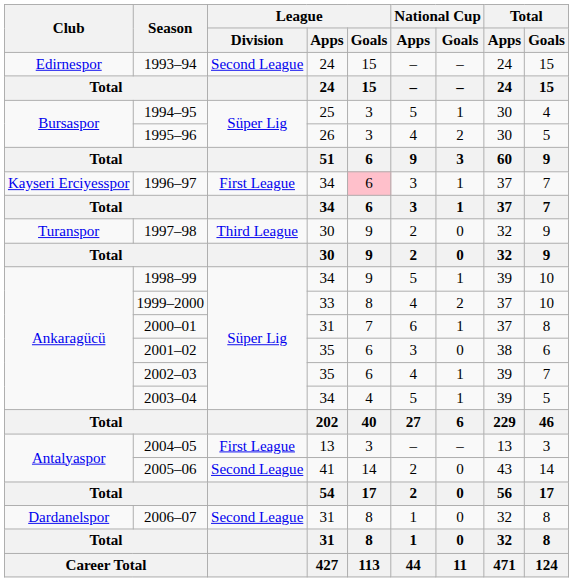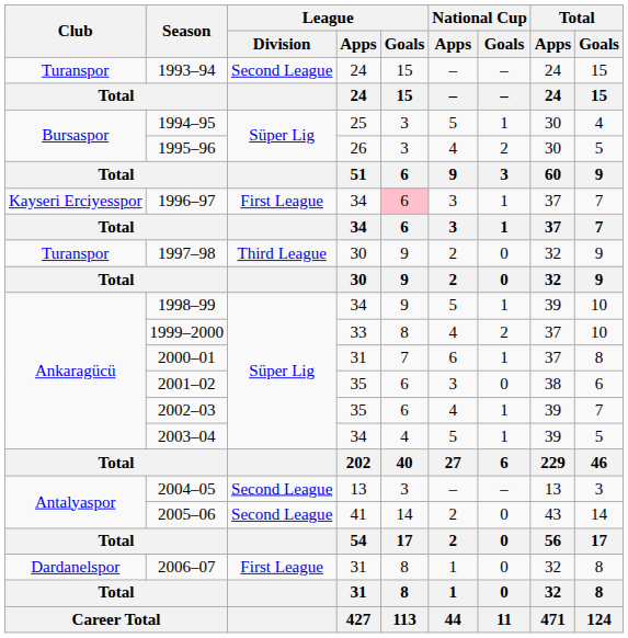1993–94 | Club: Edirnespor -> Turanspor
2004–05 | League / Division: First League -> Second League
2006–07 | League / Division: Second League -> First League
